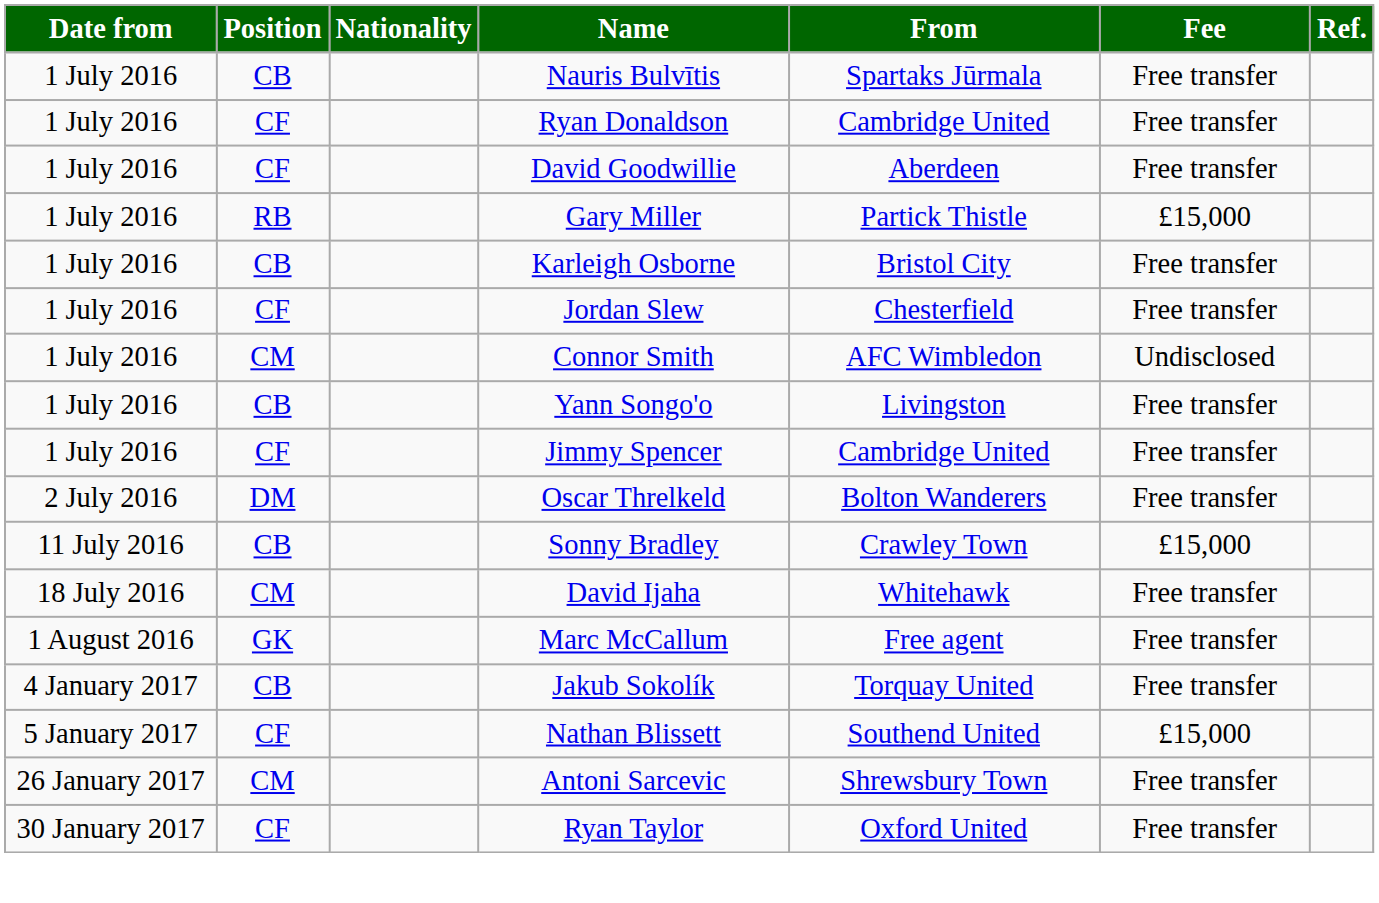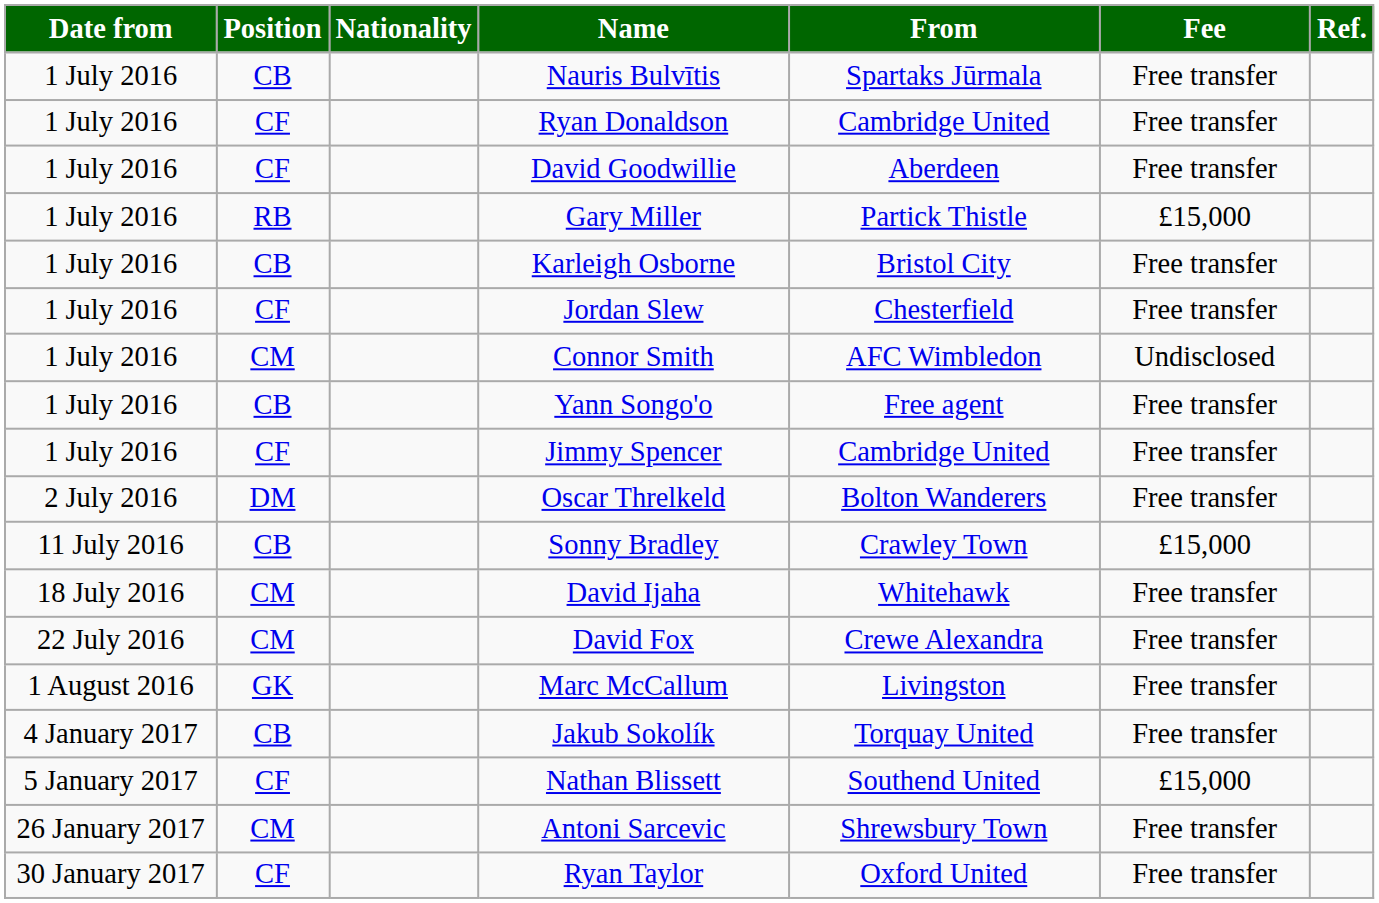Yann Songo'o | From: Livingston -> Free agent
+ row: 22 July 2016 | CM | David Fox | Crewe Alexandra | Free transfer
Marc McCallum | From: Free agent -> Livingston
